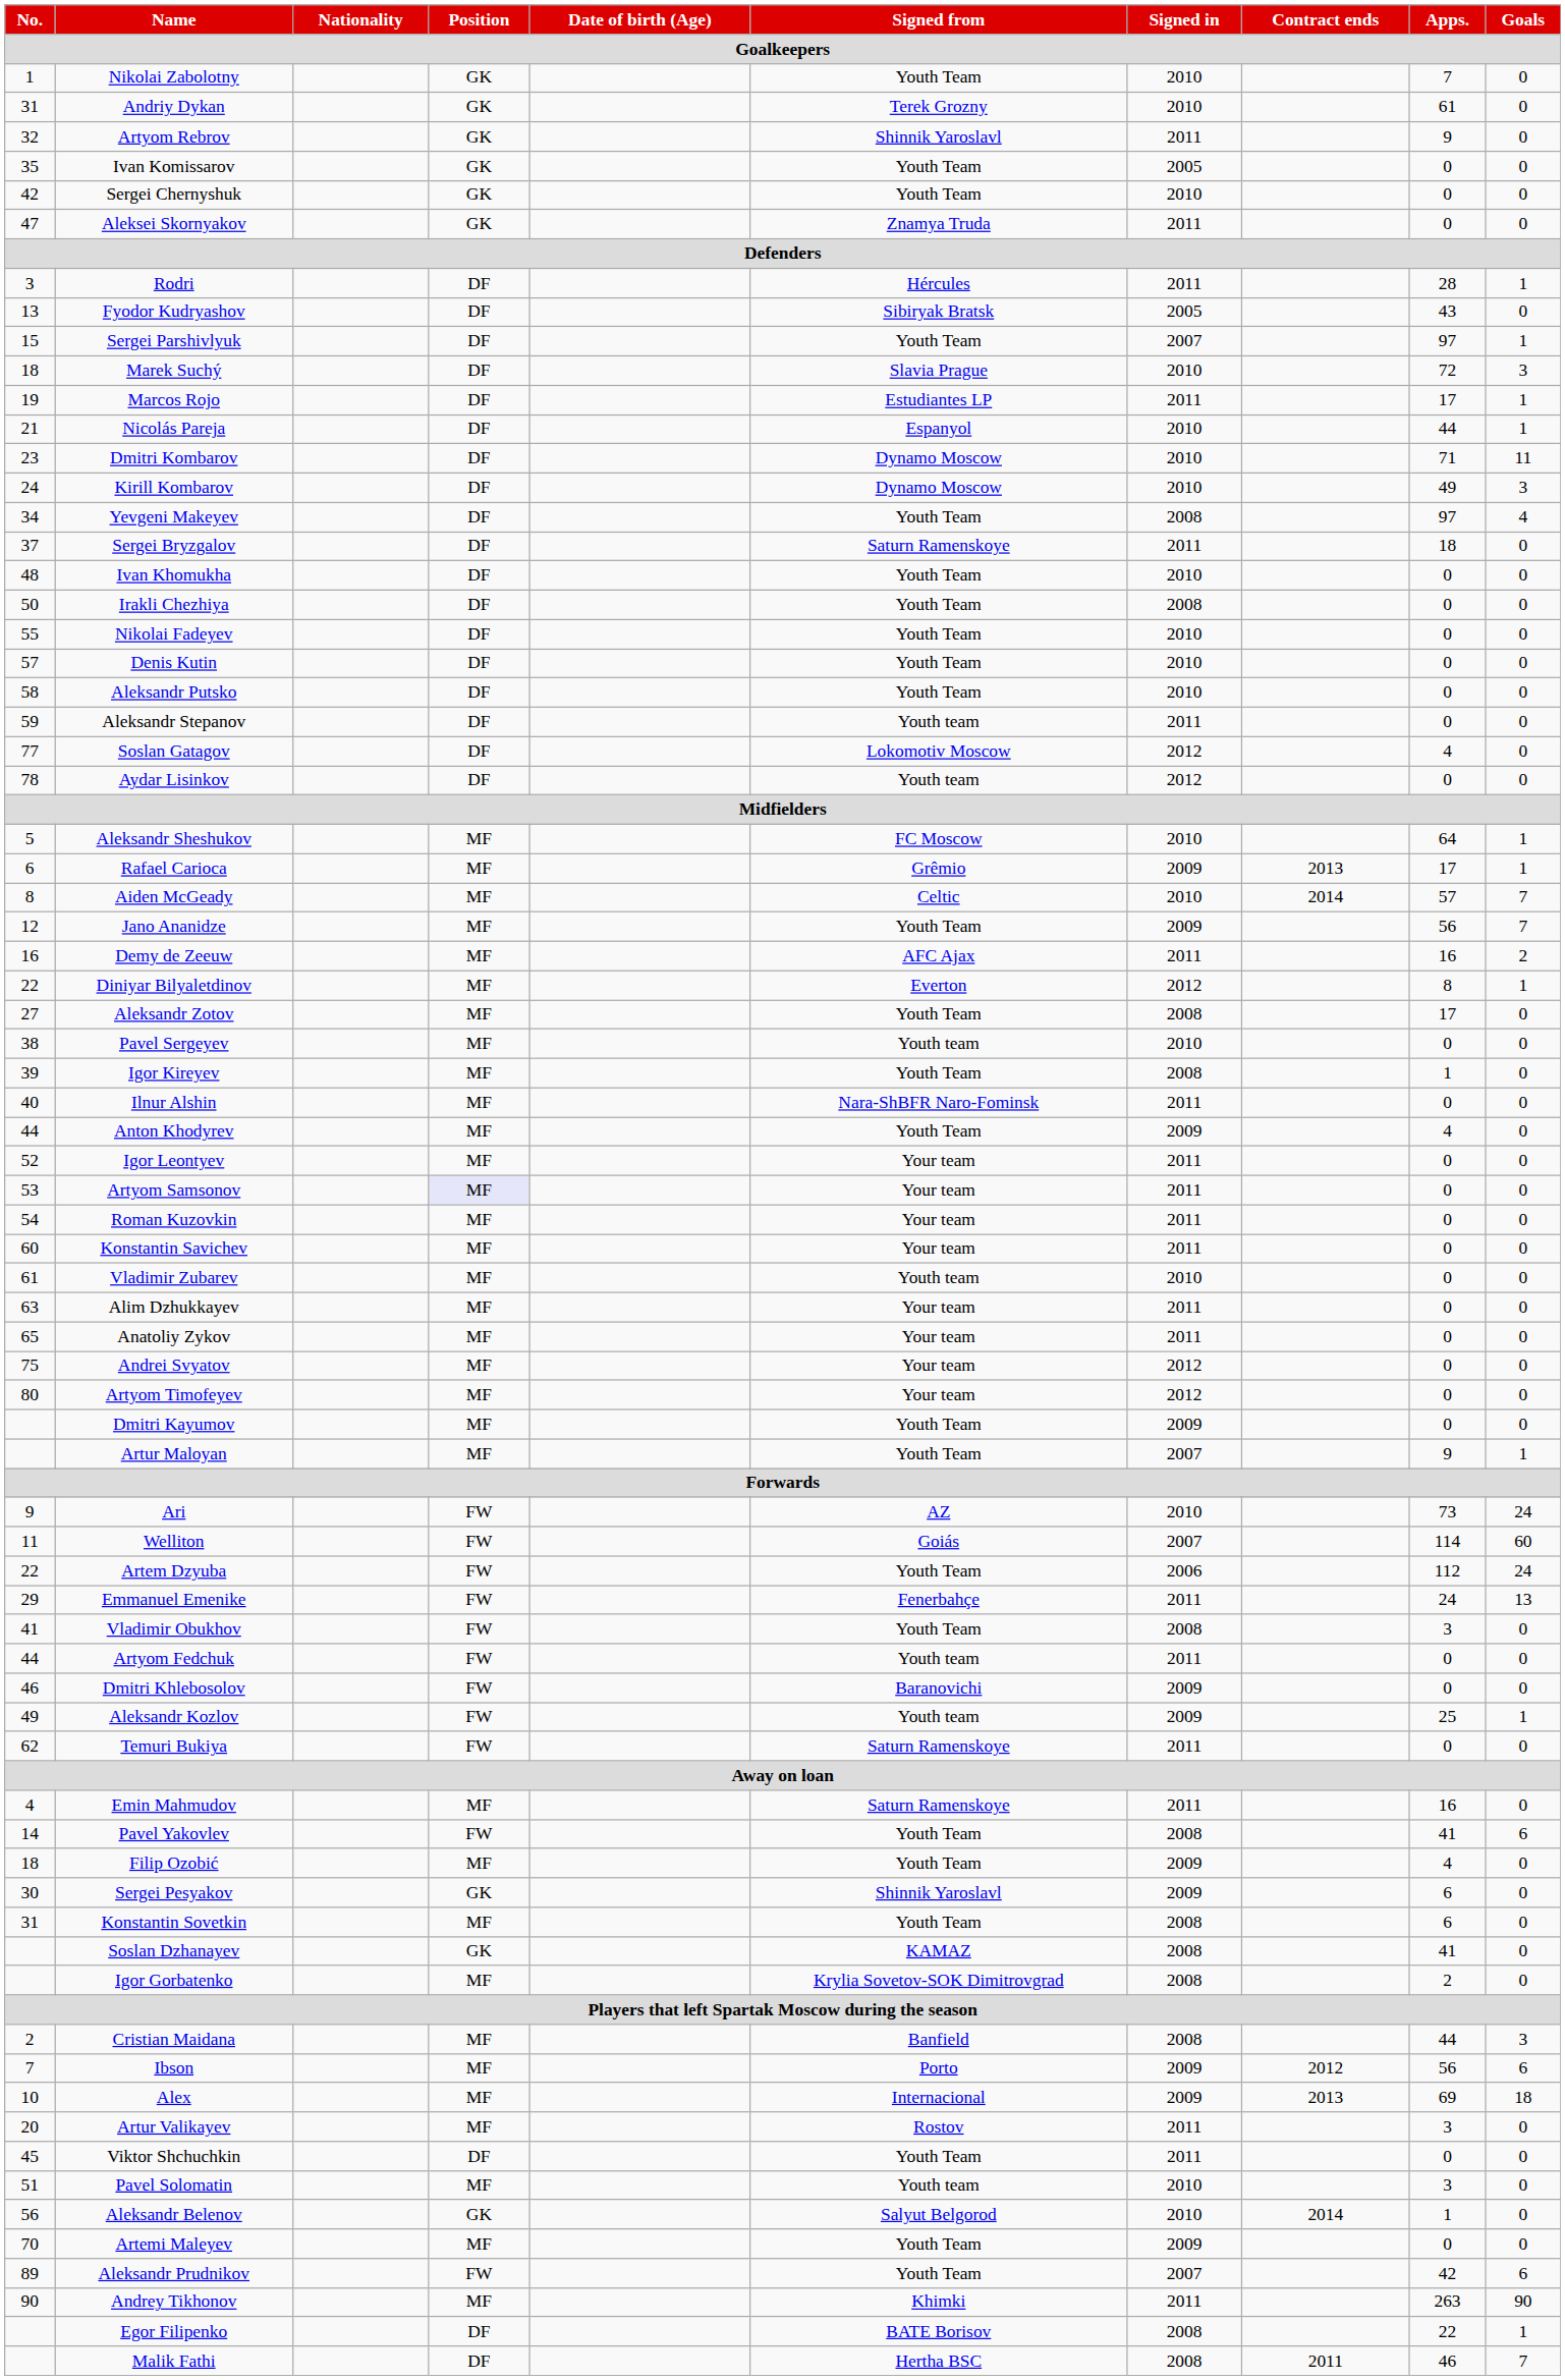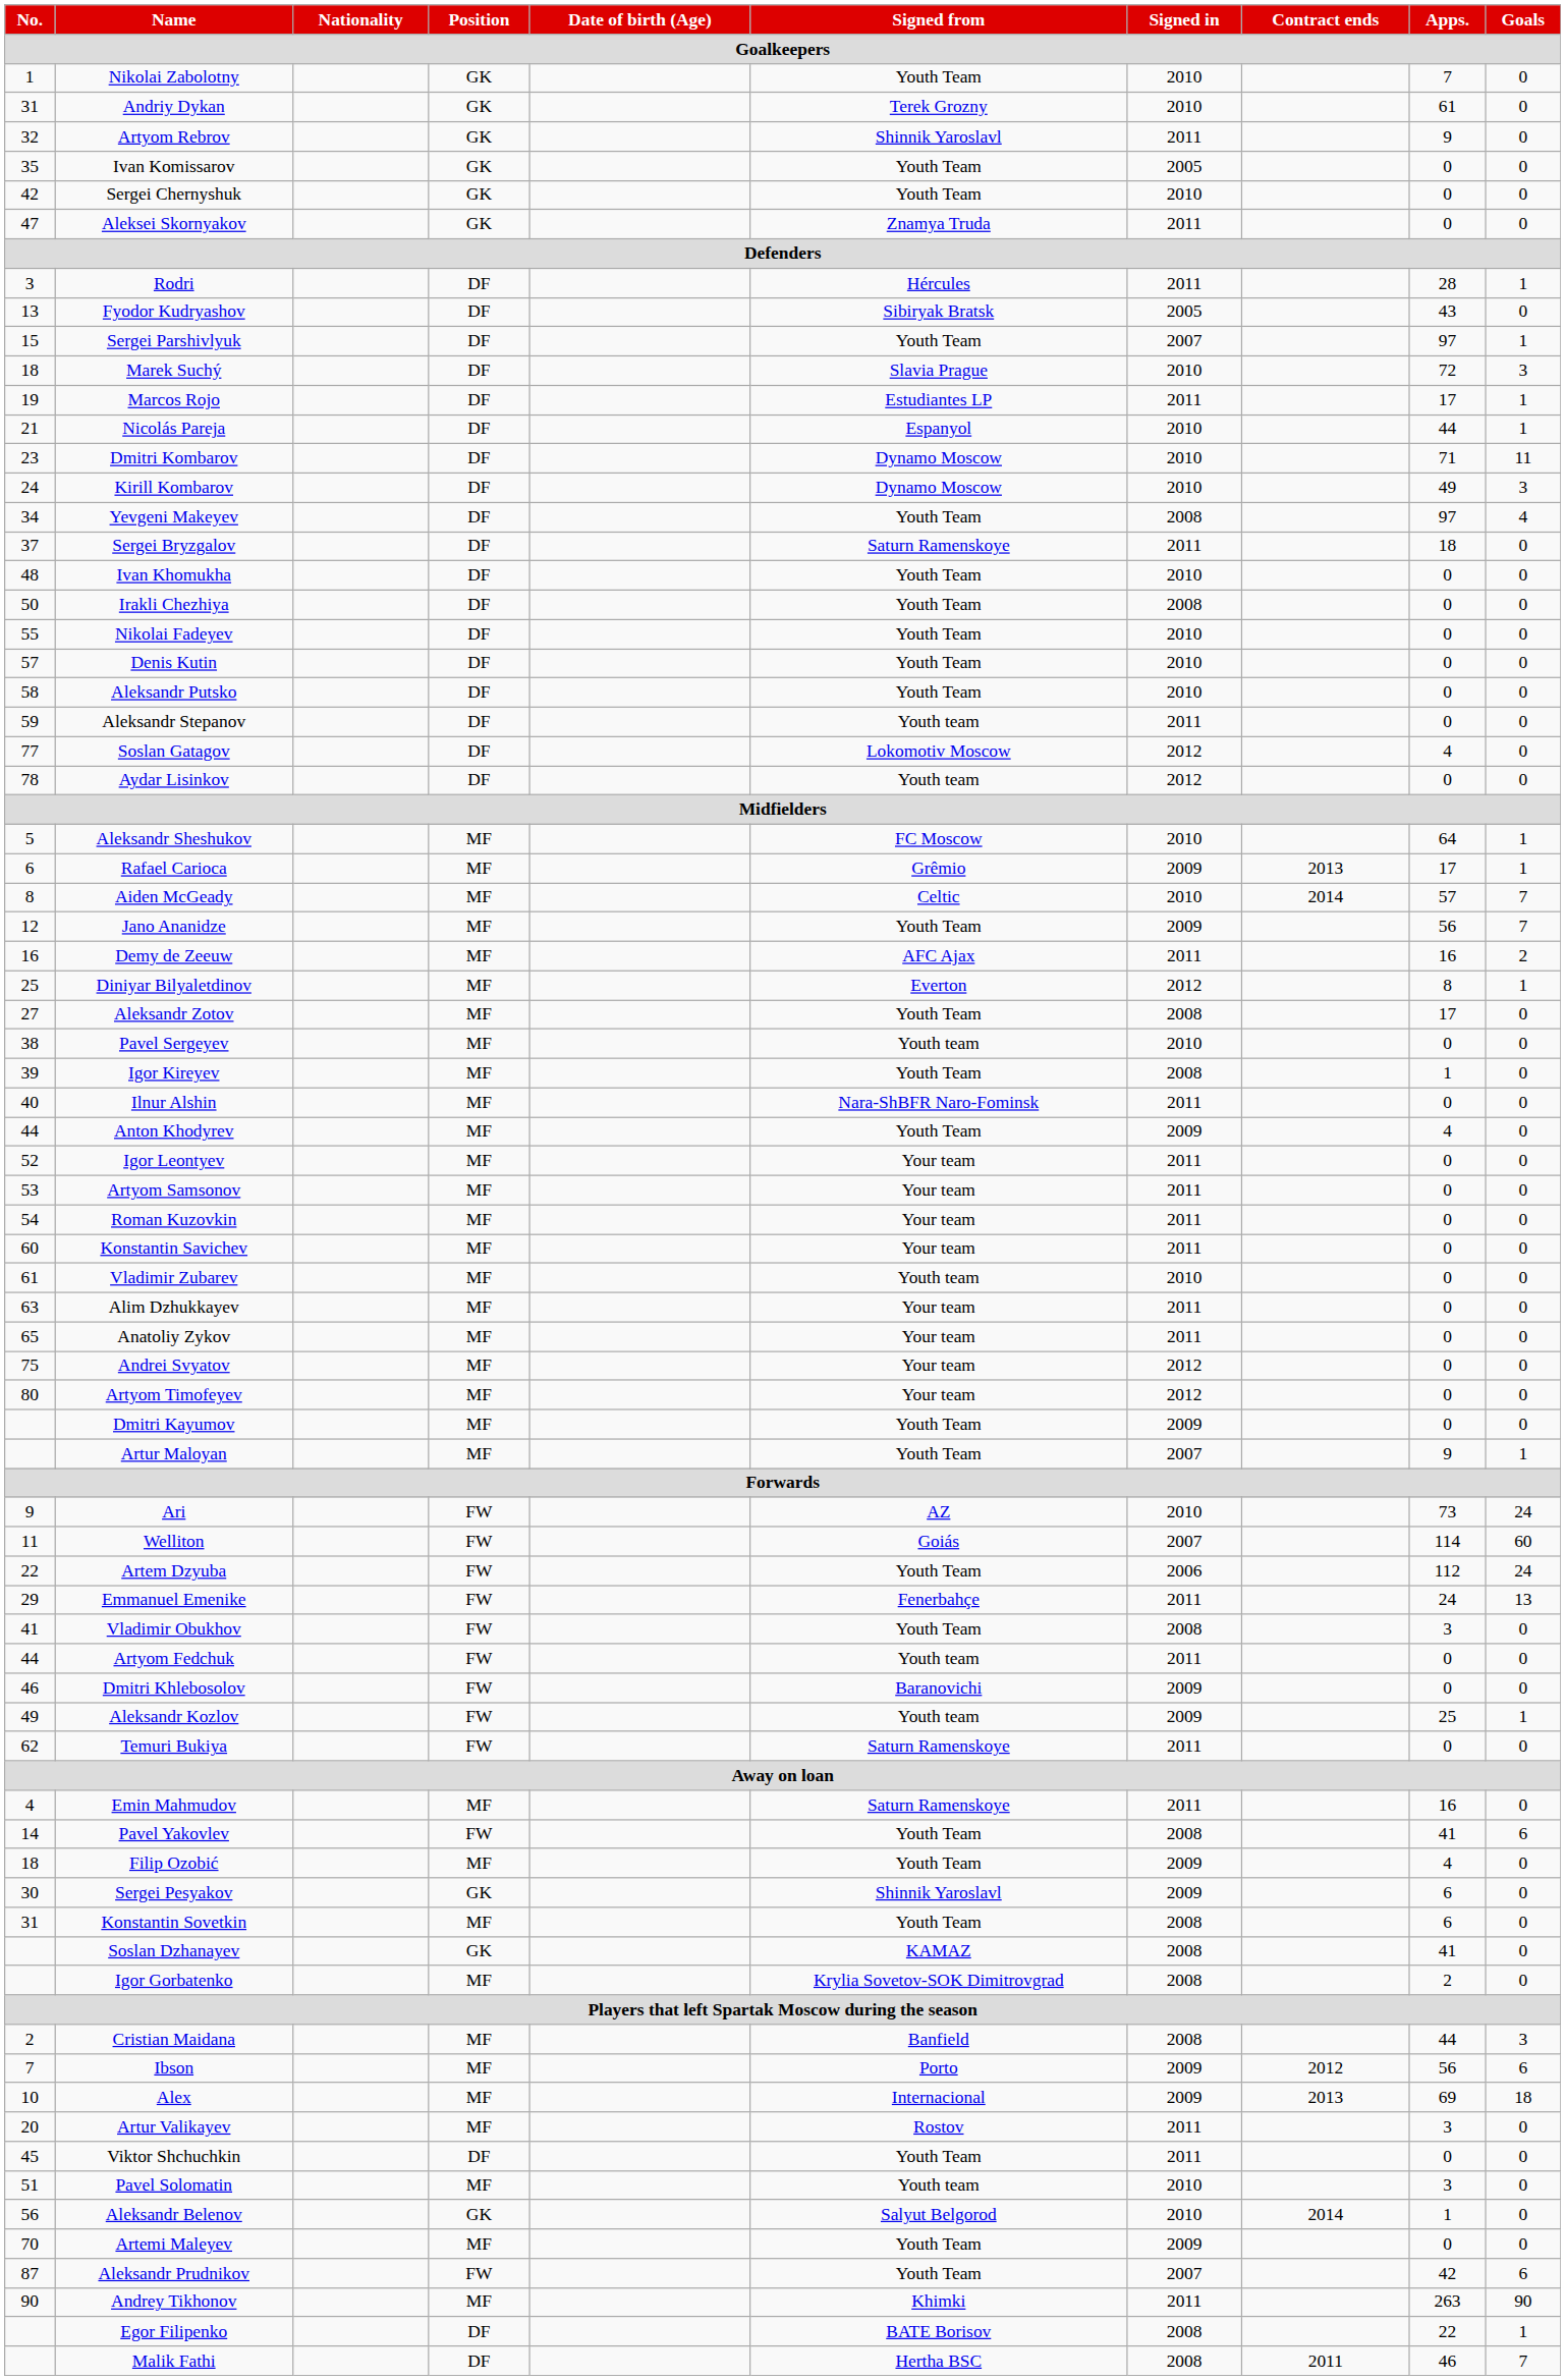Diniyar Bilyaletdinov | No.: 22 -> 25
Artyom Samsonov | Position: lavender background -> no background
Aleksandr Prudnikov | No.: 89 -> 87
